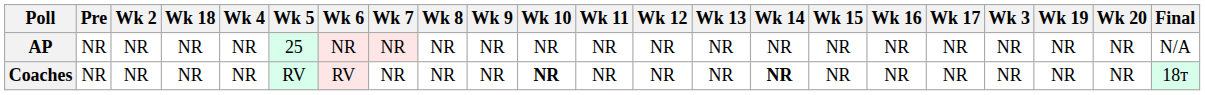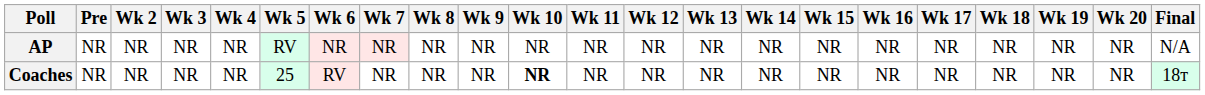columns swapped: Wk 3 <-> Wk 18
AP | Wk 5: 25 -> RV
Coaches | Wk 5: RV -> 25
Coaches | Wk 14: bold -> normal
